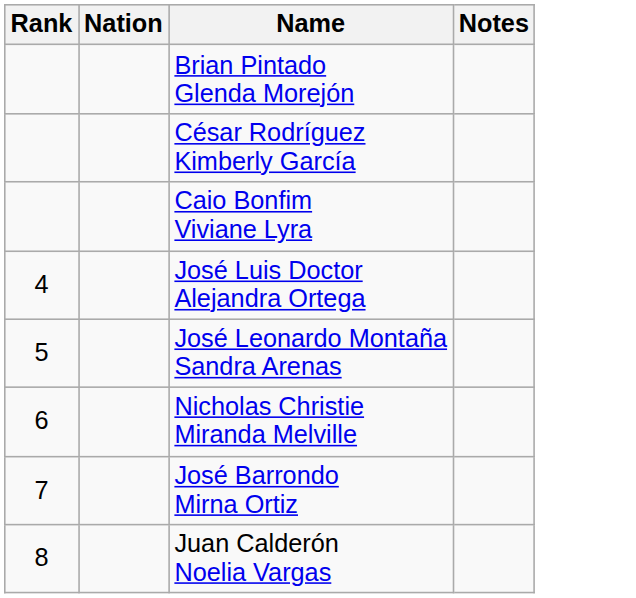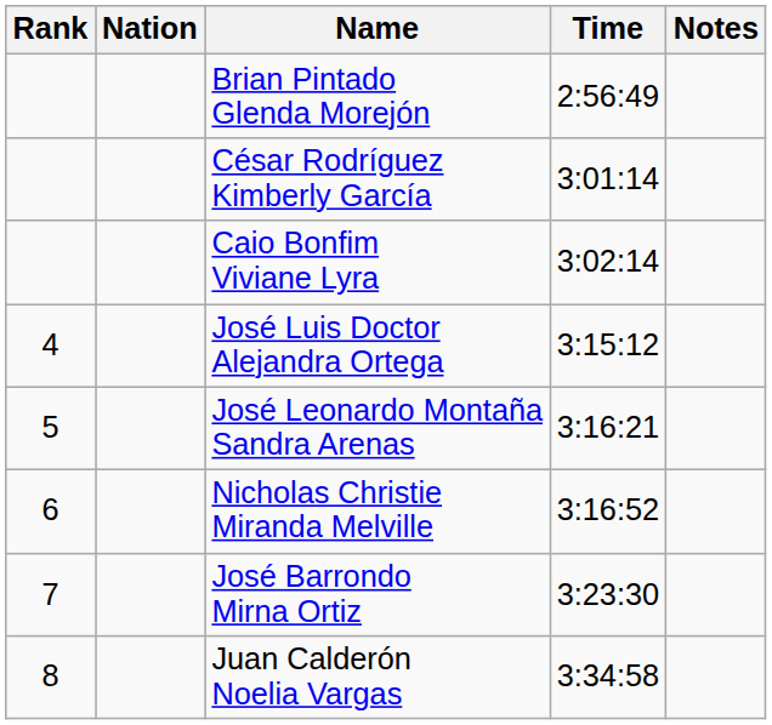+ column: Time | 2:56:49 | 3:01:14 | 3:02:14 | 3:15:12 | 3:16:21 | 3:16:52 | 3:23:30 | 3:34:58
